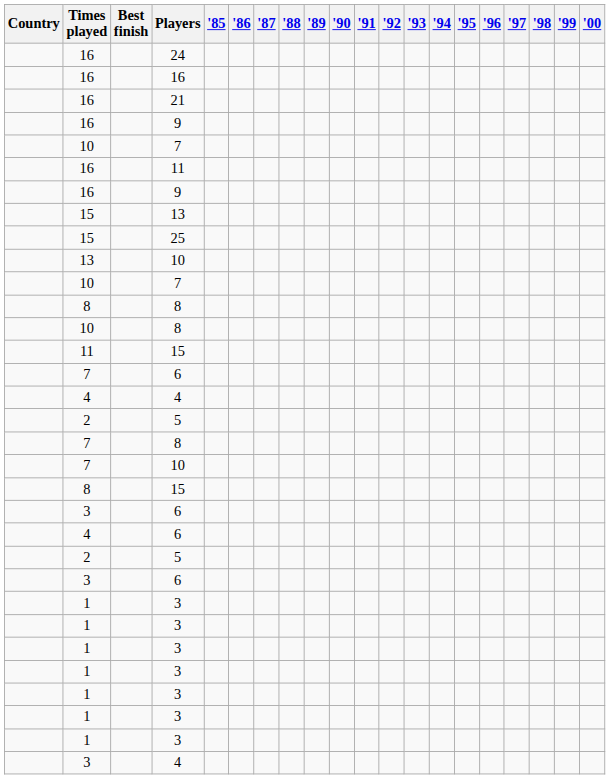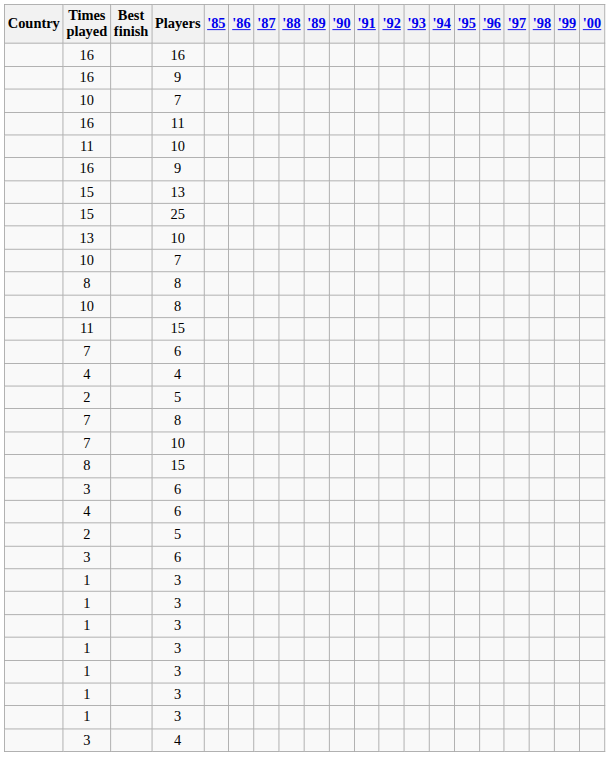- row: 16 | 24
- row: 16 | 21
+ row: 11 | 10
